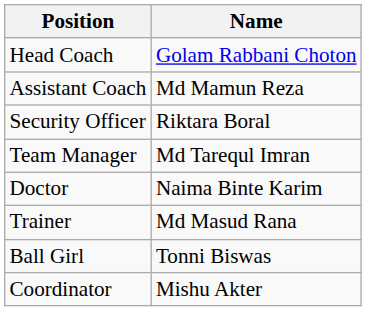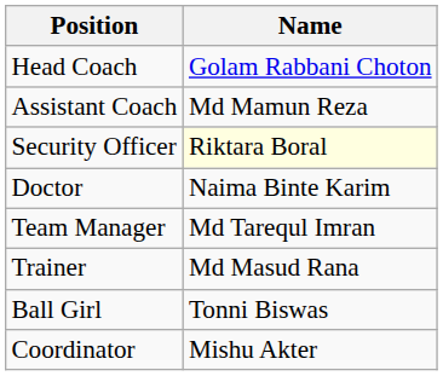Security Officer | Name: no background -> lightyellow background
rows swapped: Team Manager <-> Doctor
